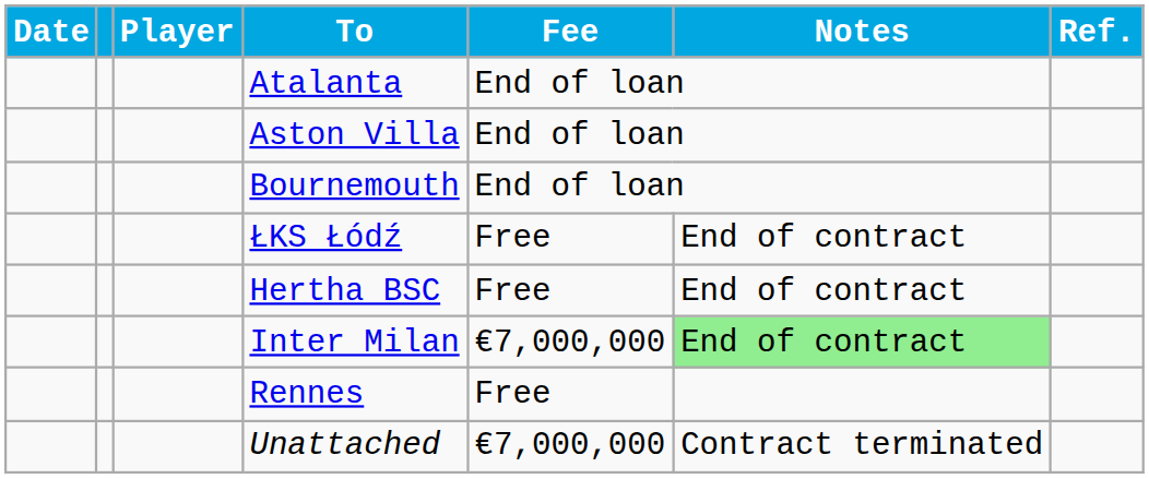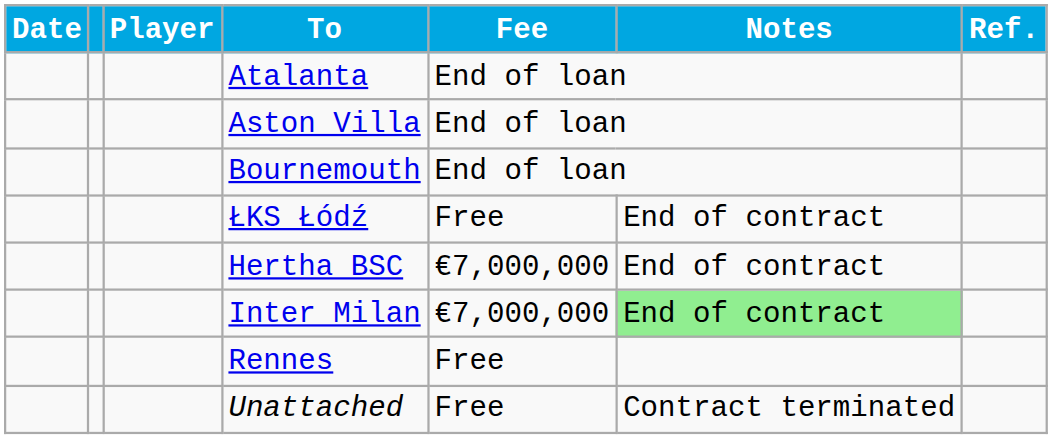Hertha BSC | Fee: Free -> €7,000,000
Unattached | Fee: €7,000,000 -> Free
